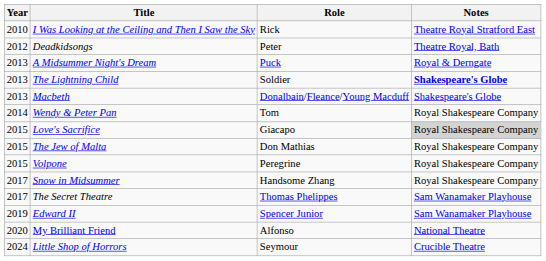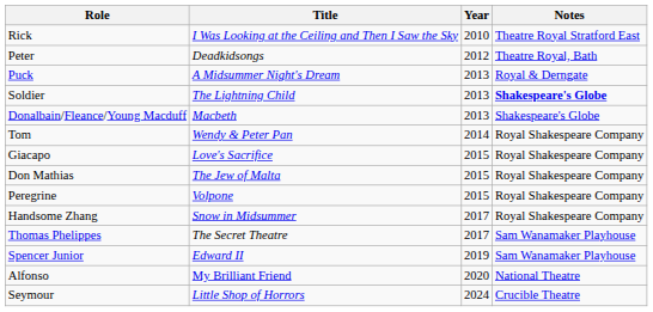columns swapped: Year <-> Role
Love's Sacrifice | Notes: lightgrey background -> no background
